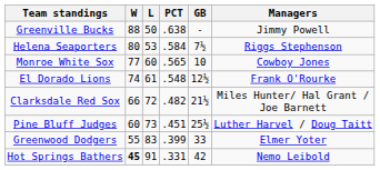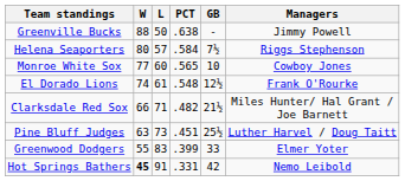Helena Seaporters | L: 53 -> 57
Clarksdale Red Sox | L: 72 -> 71
Pine Bluff Judges | W: 60 -> 63
